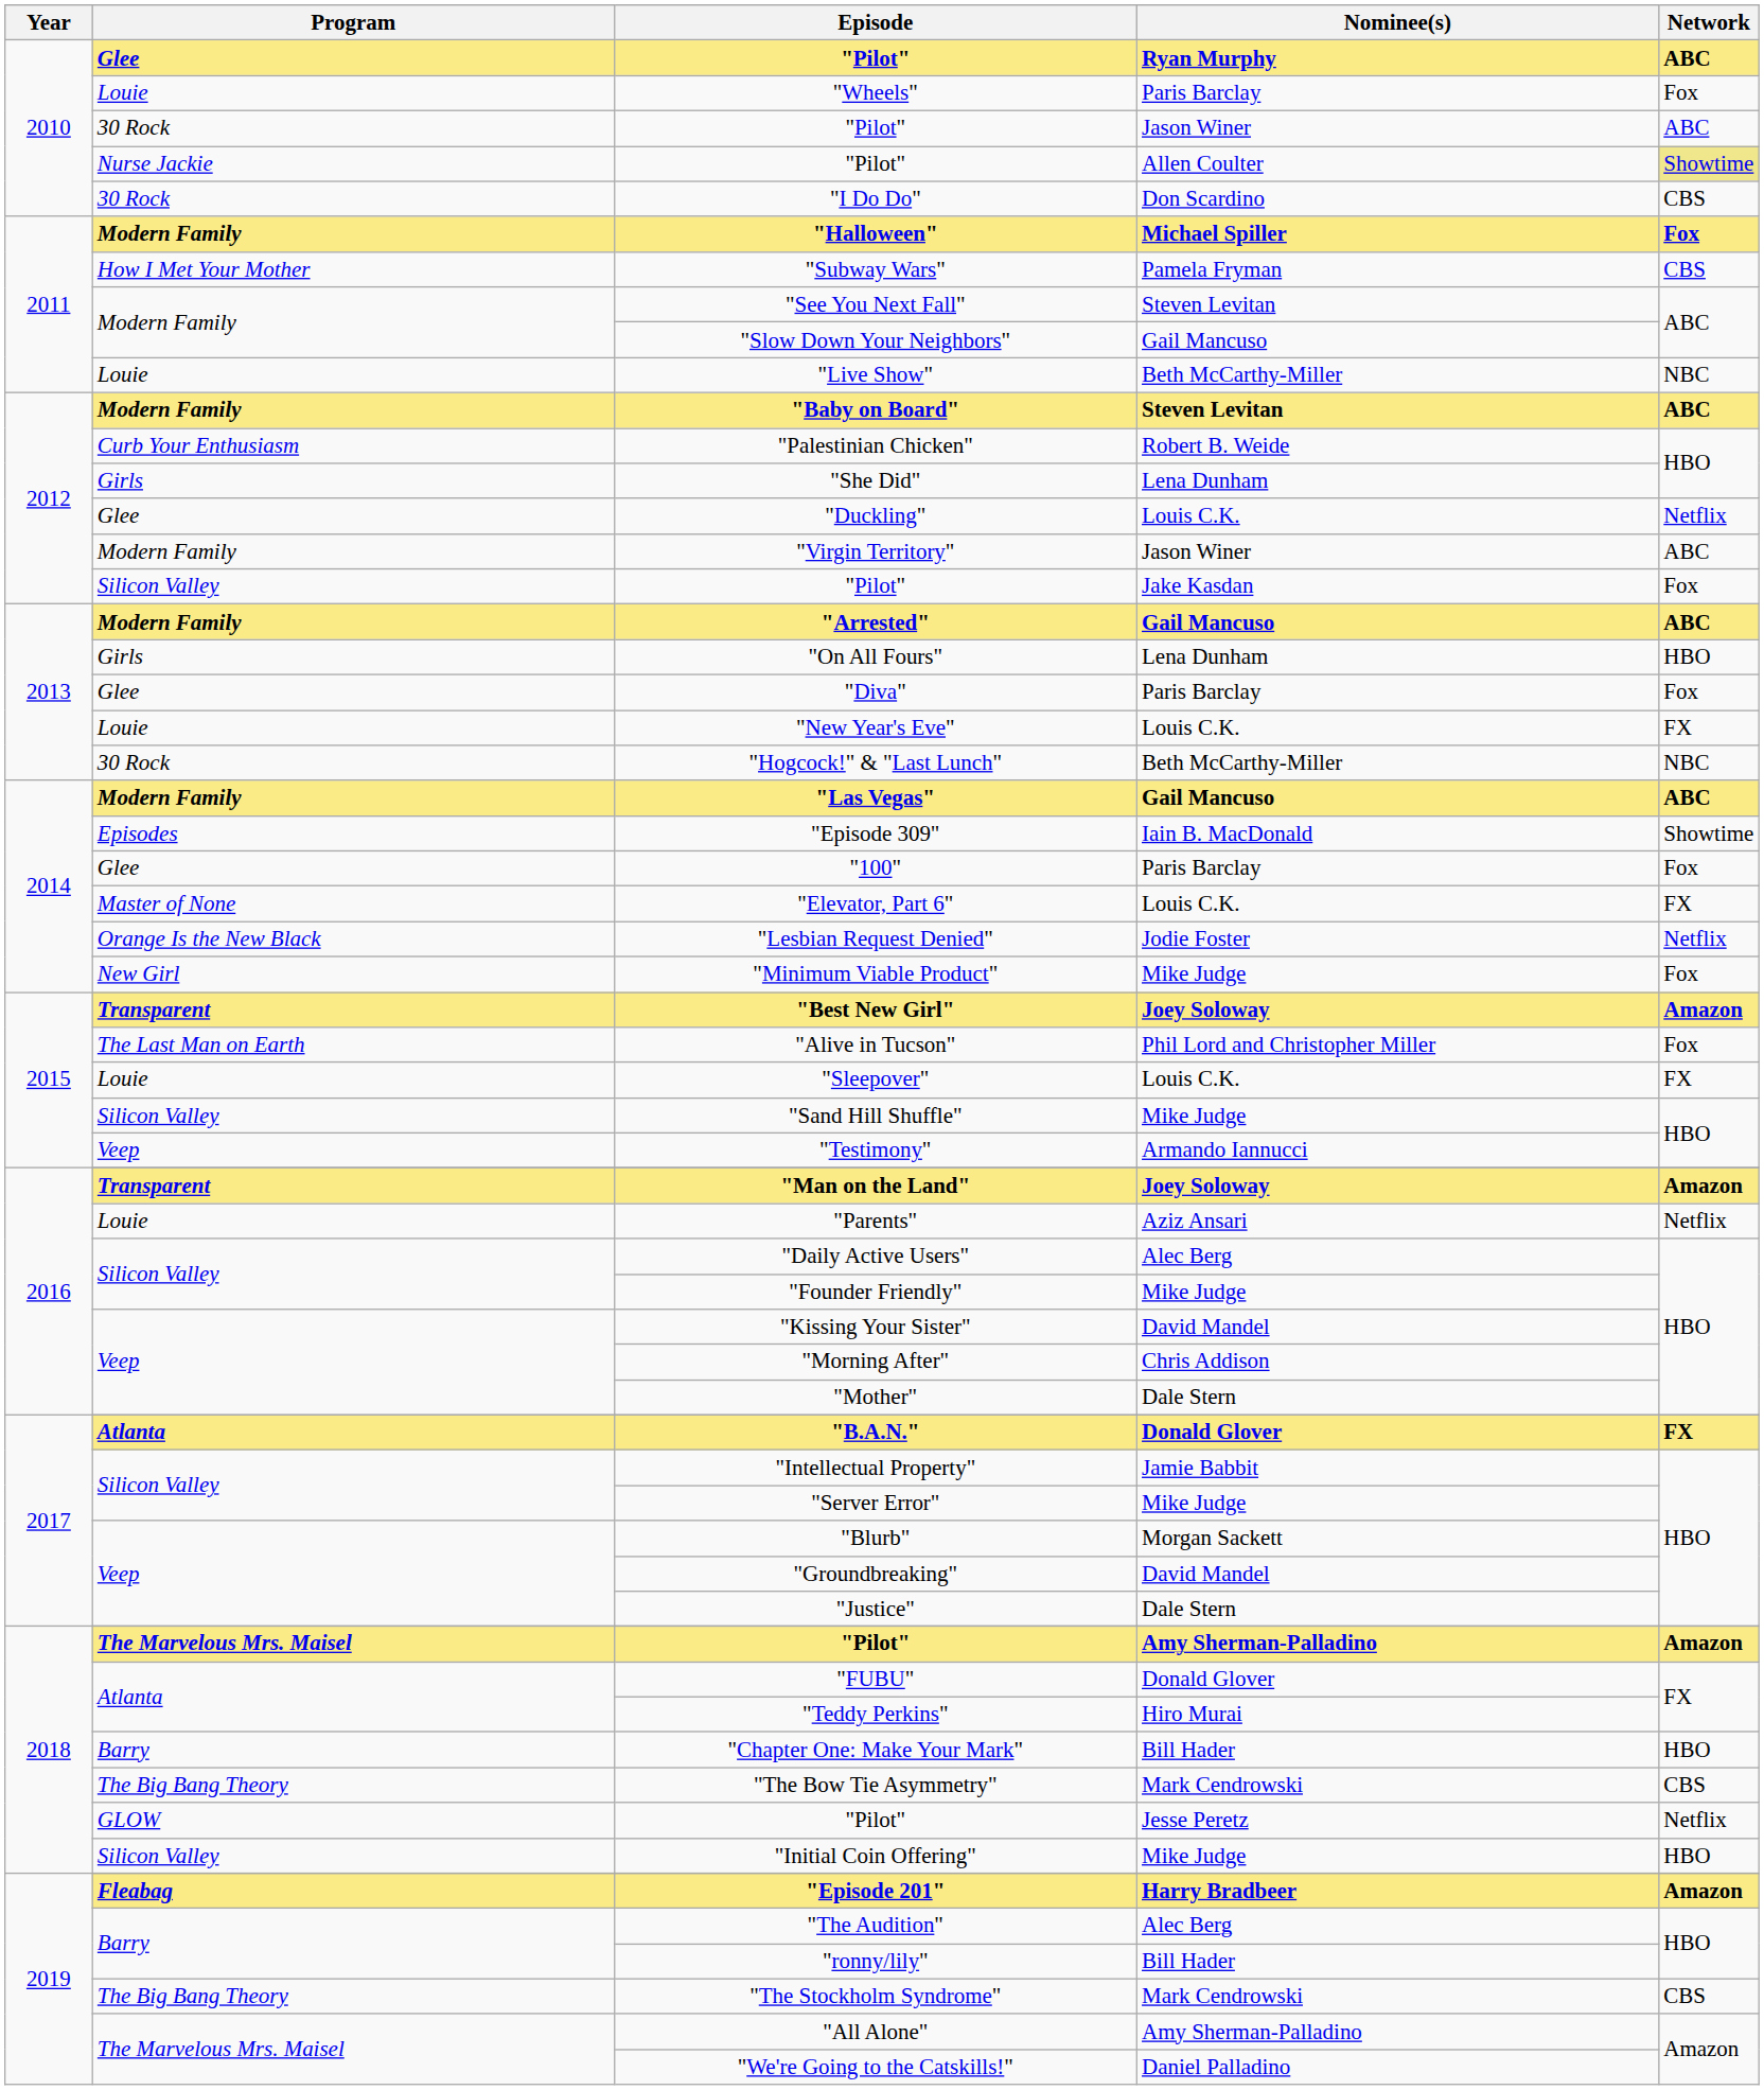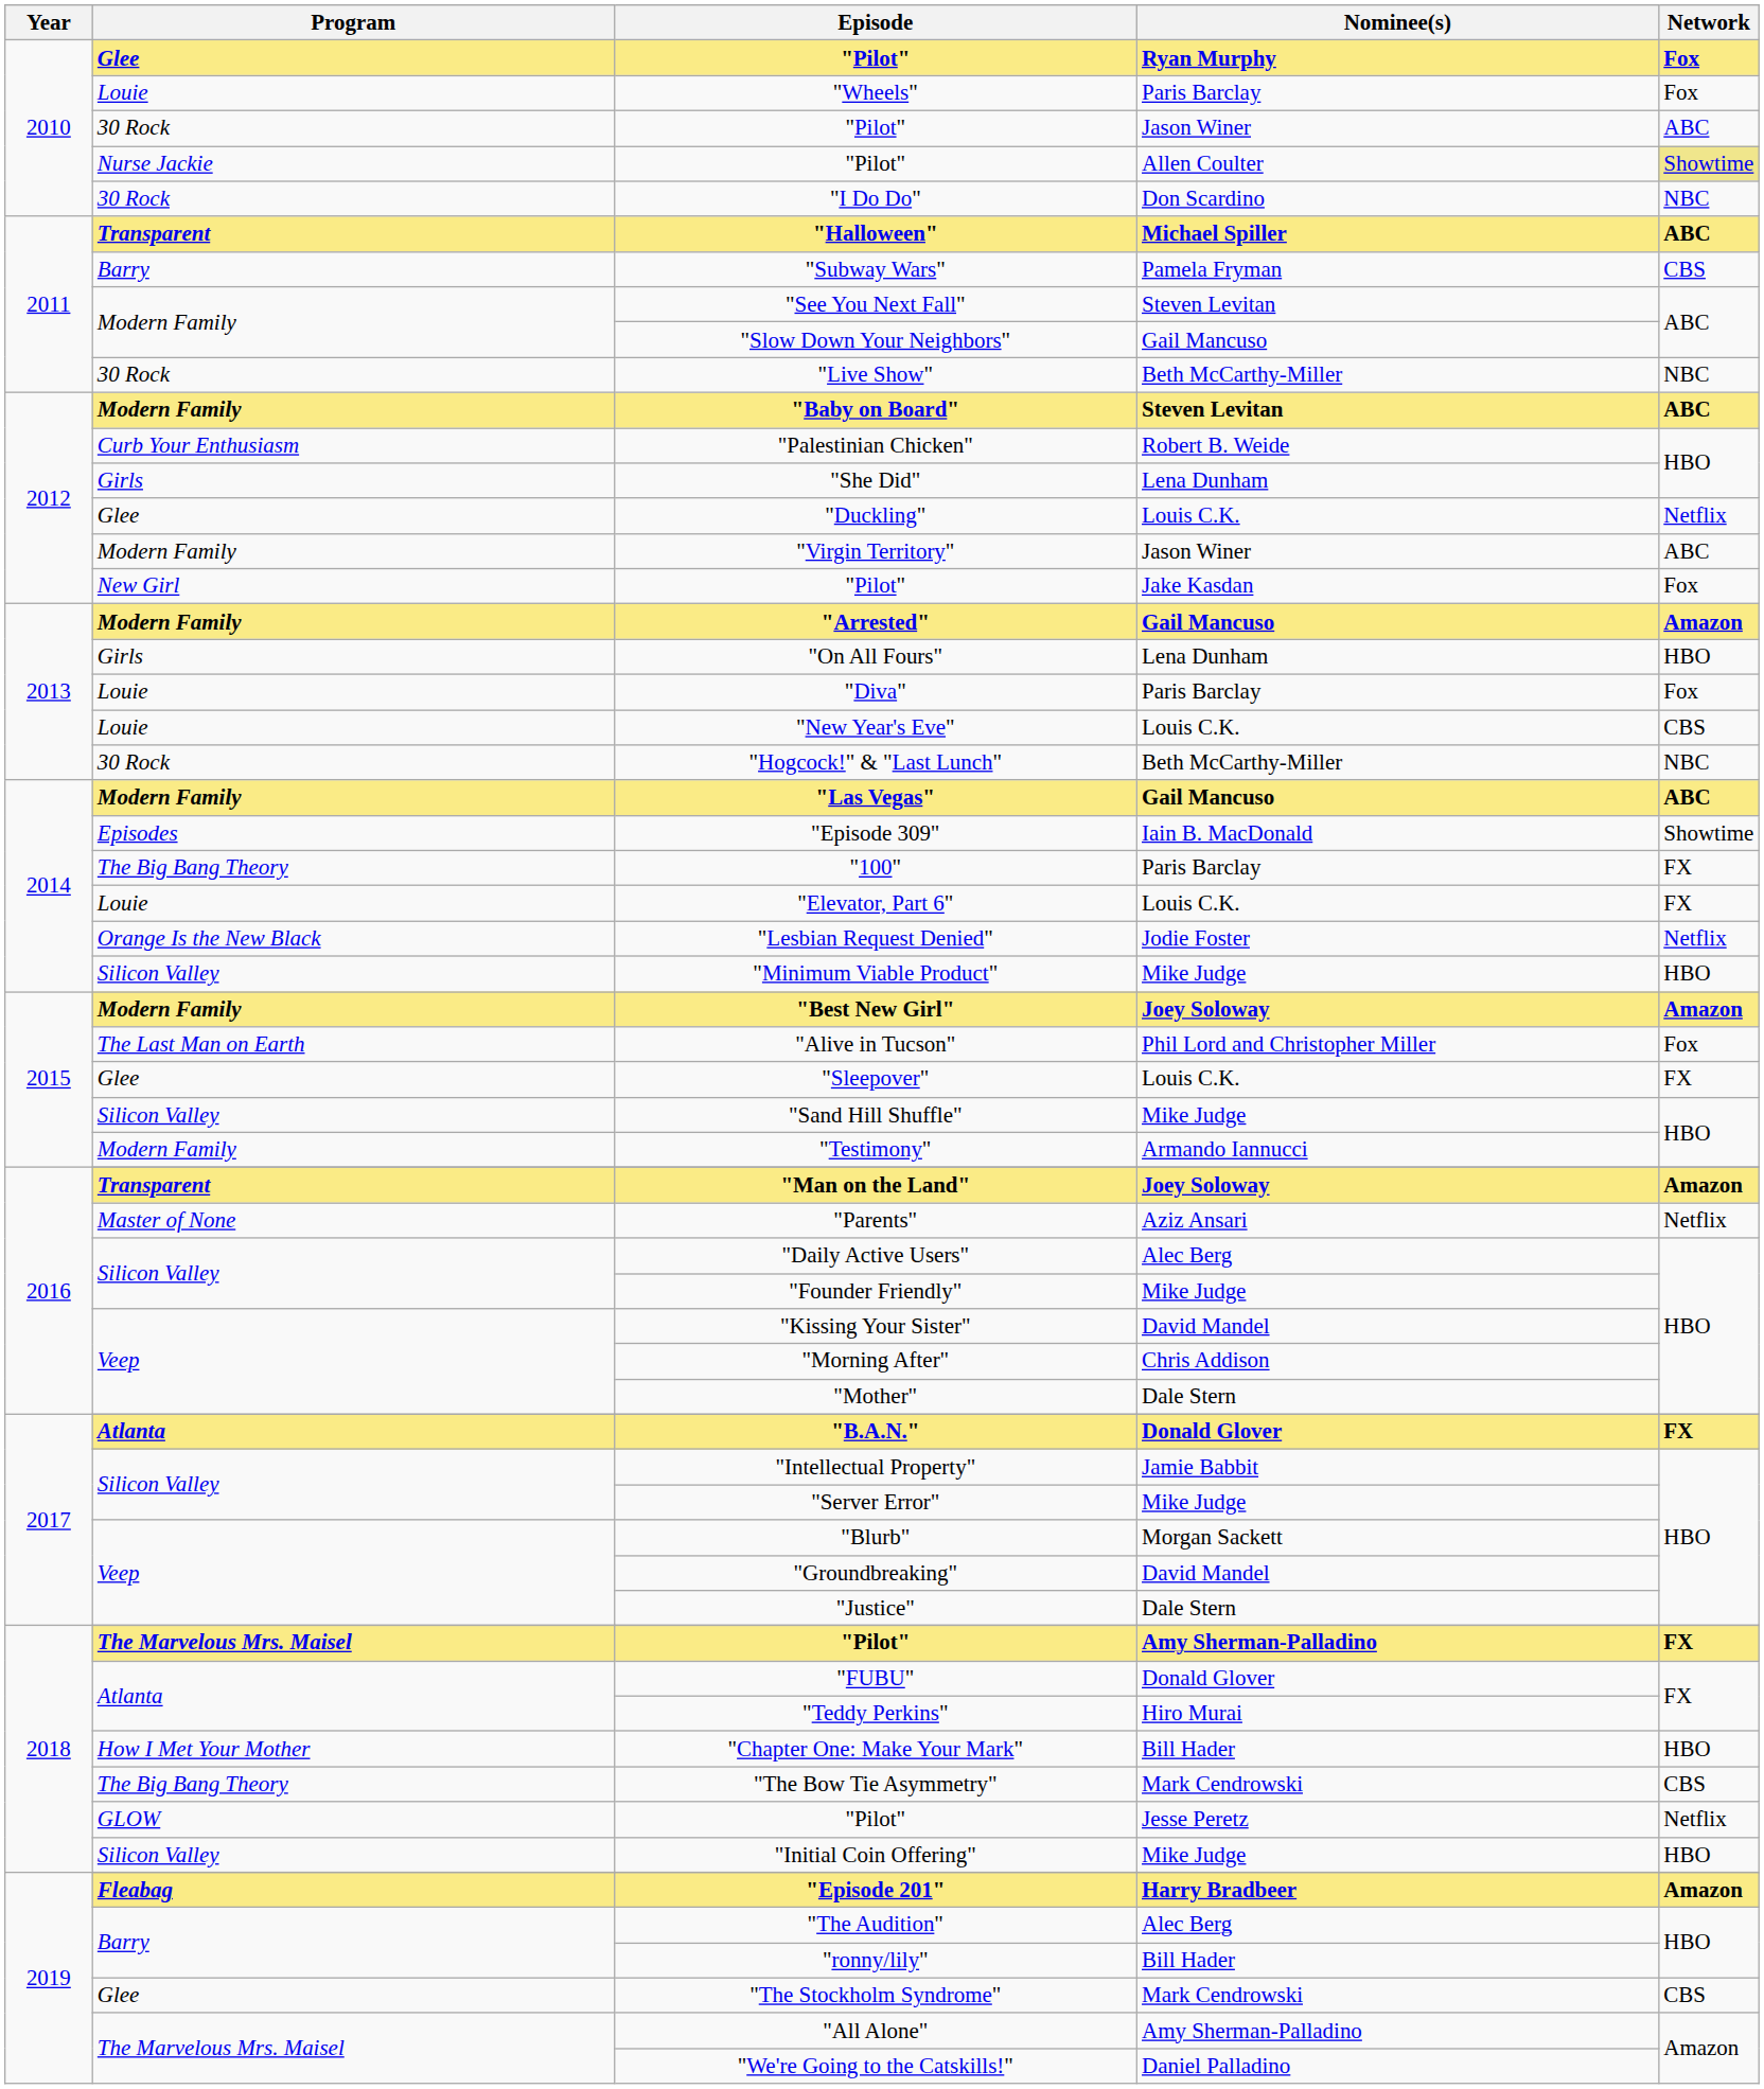"Pilot" / Ryan Murphy | Network: ABC -> Fox
"I Do Do" | Network: CBS -> NBC
"Halloween" | Program: Modern Family -> Transparent
"Halloween" | Network: Fox -> ABC
"Subway Wars" | Program: How I Met Your Mother -> Barry
"Live Show" | Program: Louie -> 30 Rock
"Pilot" / Jake Kasdan | Program: Silicon Valley -> New Girl
"Arrested" | Network: ABC -> Amazon
"Diva" | Program: Glee -> Louie
"New Year's Eve" | Network: FX -> CBS
"100" | Program: Glee -> The Big Bang Theory
"100" | Network: Fox -> FX
"Elevator, Part 6" | Program: Master of None -> Louie
"Minimum Viable Product" | Program: New Girl -> Silicon Valley
"Minimum Viable Product" | Network: Fox -> HBO
"Best New Girl" | Program: Transparent -> Modern Family
"Sleepover" | Program: Louie -> Glee
"Testimony" | Program: Veep -> Modern Family
"Parents" | Program: Louie -> Master of None
"Pilot" / Amy Sherman-Palladino | Network: Amazon -> FX
"Chapter One: Make Your Mark" | Program: Barry -> How I Met Your Mother
"The Stockholm Syndrome" | Program: The Big Bang Theory -> Glee
